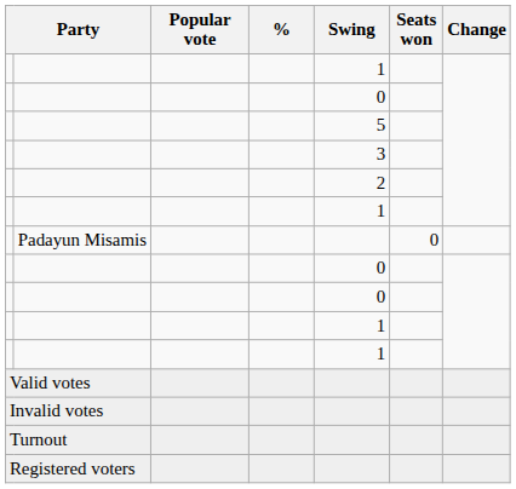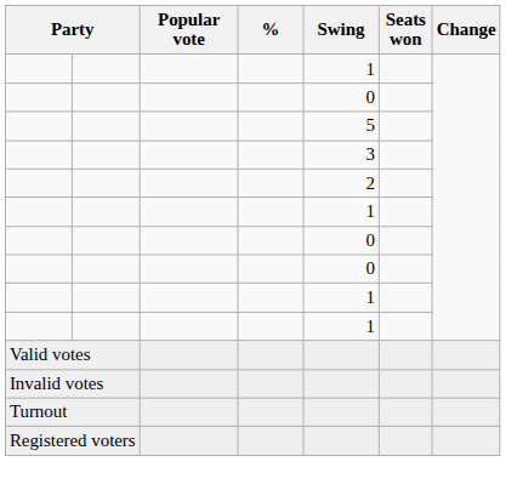- row: Padayun Misamis | 0
